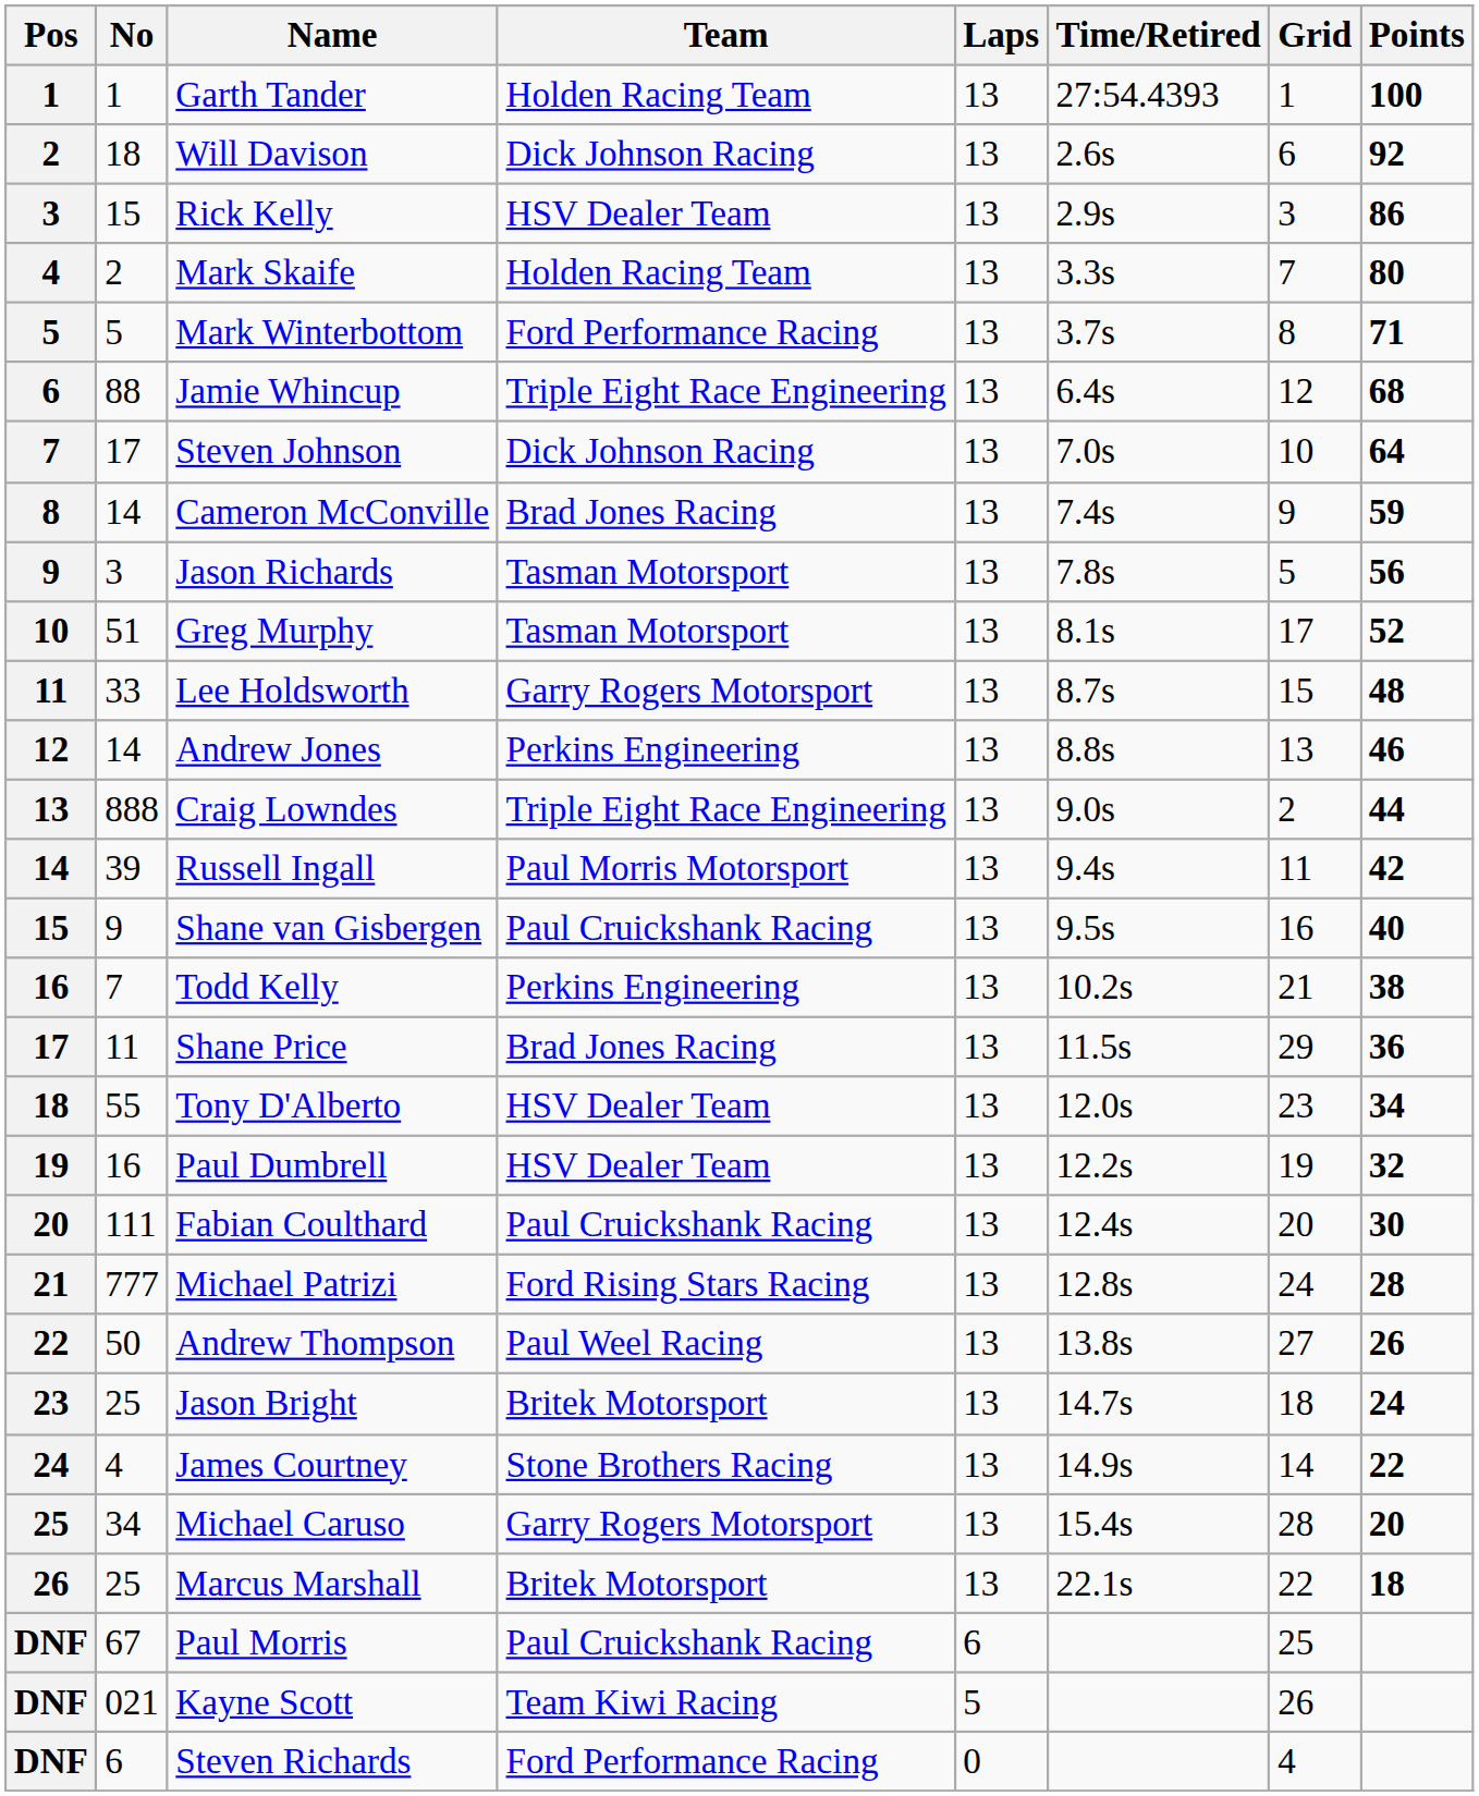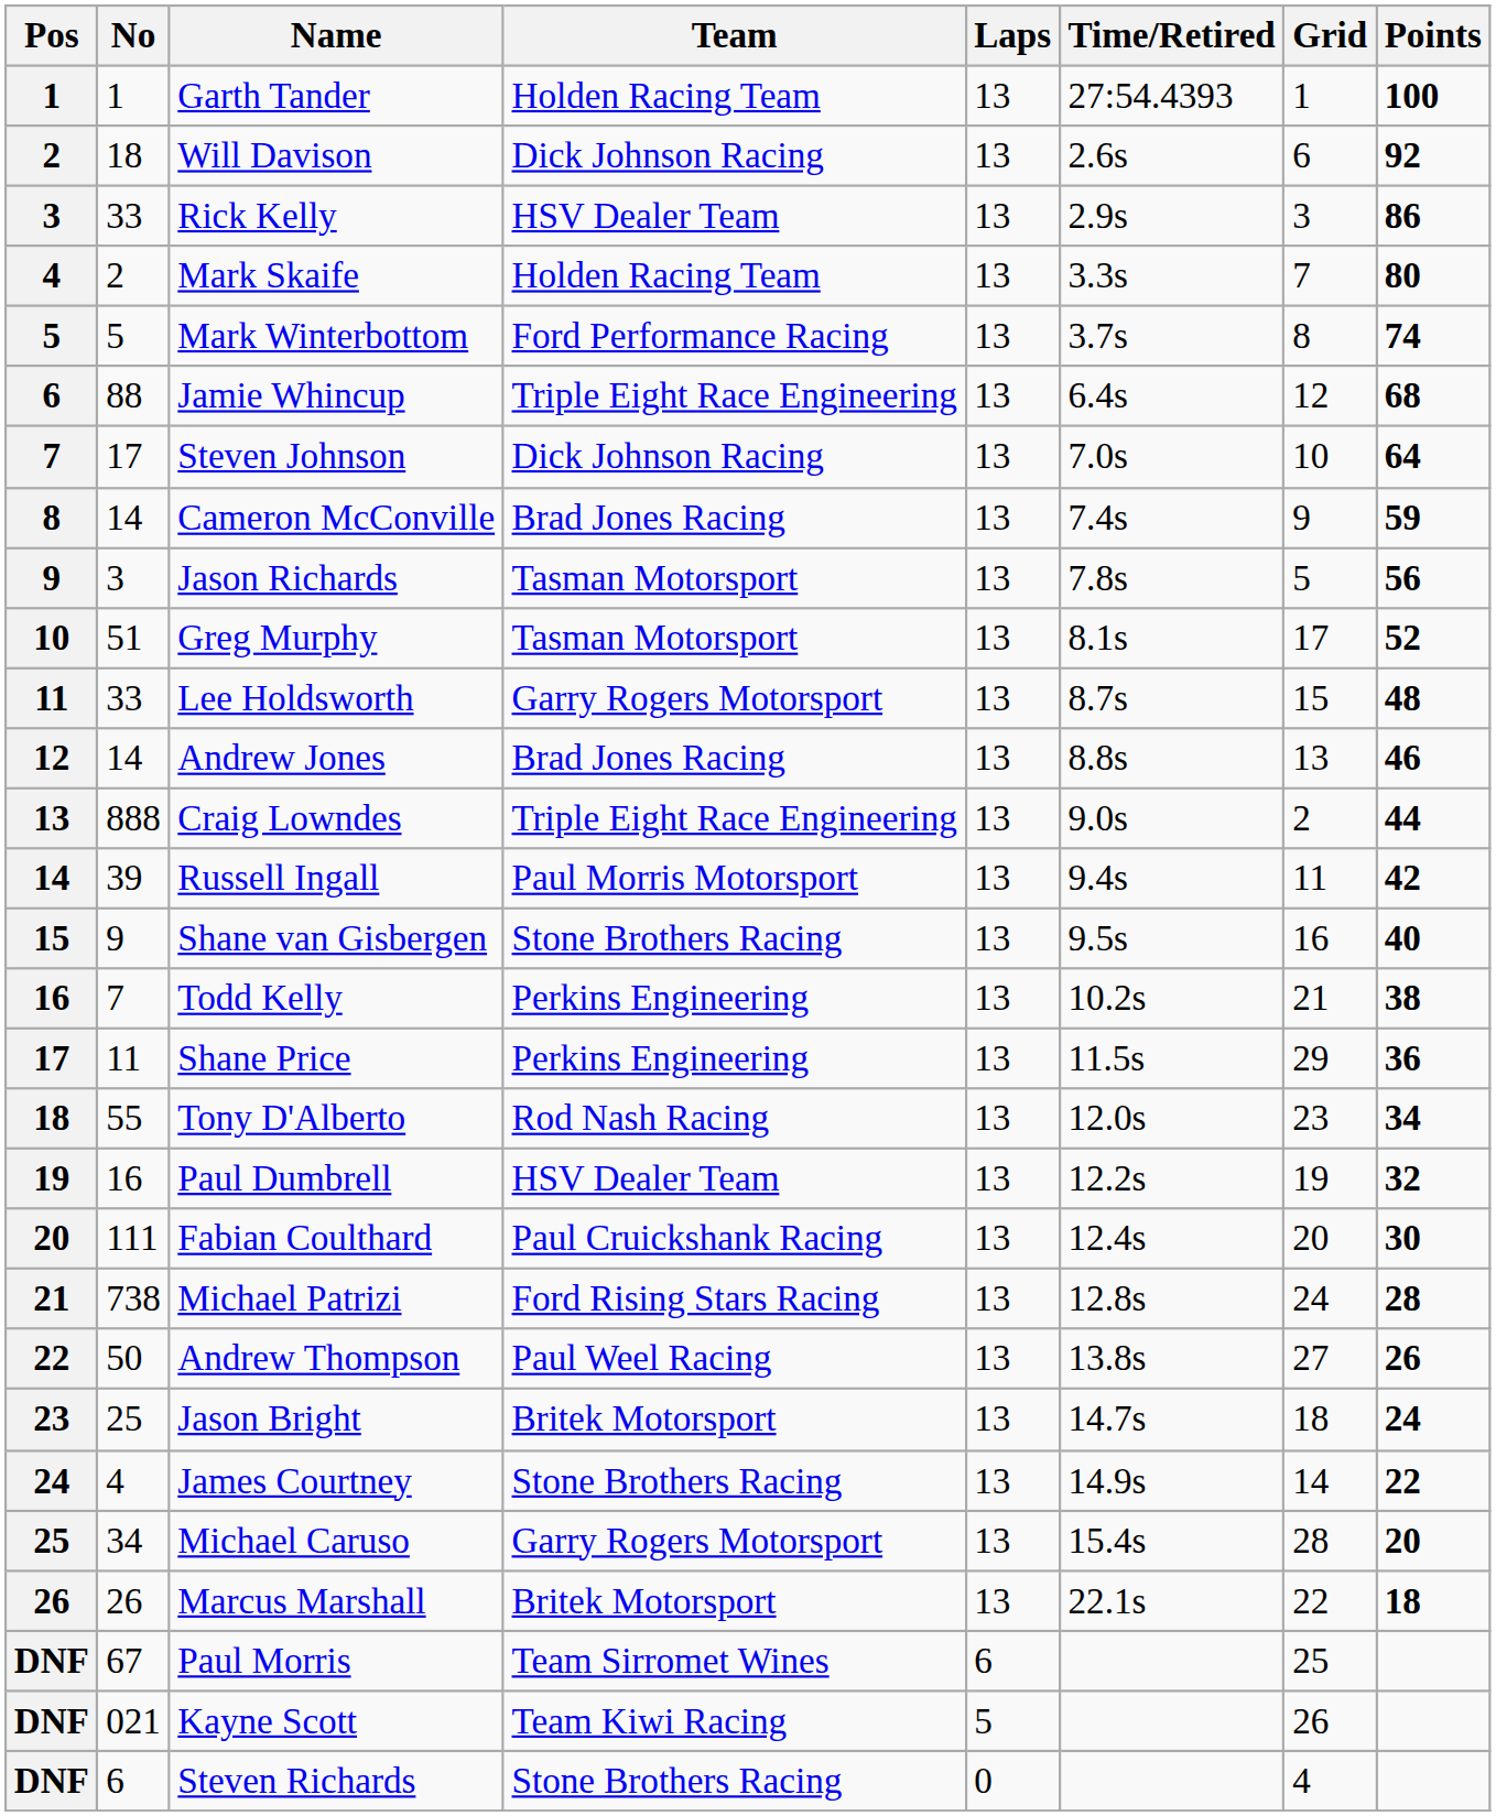Rick Kelly | No: 15 -> 33
Mark Winterbottom | Points: 71 -> 74
Andrew Jones | Team: Perkins Engineering -> Brad Jones Racing
Shane van Gisbergen | Team: Paul Cruickshank Racing -> Stone Brothers Racing
Shane Price | Team: Brad Jones Racing -> Perkins Engineering
Tony D'Alberto | Team: HSV Dealer Team -> Rod Nash Racing
Michael Patrizi | No: 777 -> 738
Marcus Marshall | No: 25 -> 26
Paul Morris | Team: Paul Cruickshank Racing -> Team Sirromet Wines
Steven Richards | Team: Ford Performance Racing -> Stone Brothers Racing
